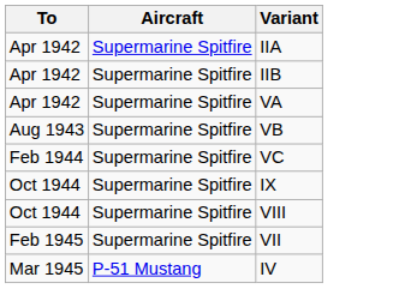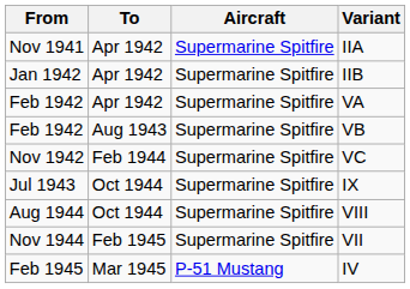+ column: From | Nov 1941 | Jan 1942 | Feb 1942 | Feb 1942 | Nov 1942 | Jul 1943 | Aug 1944 | Nov 1944 | Feb 1945
